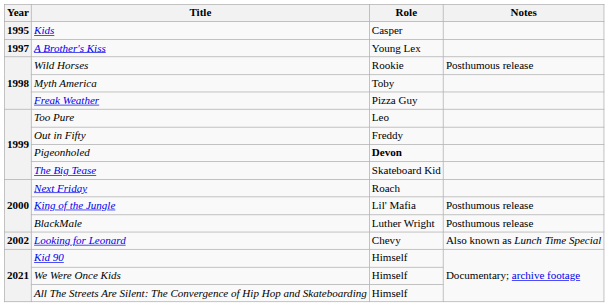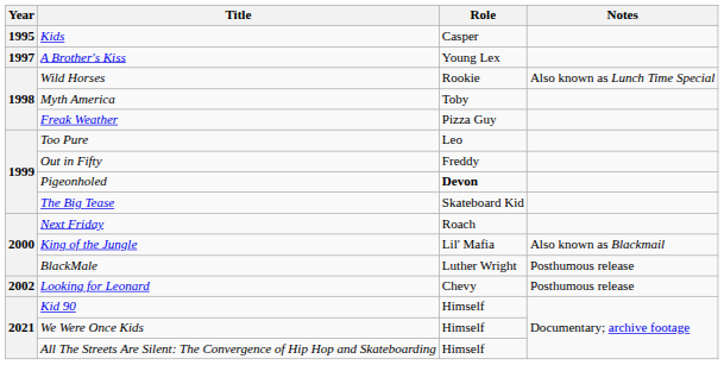Wild Horses | Notes: Posthumous release -> Also known as Lunch Time Special
King of the Jungle | Notes: Posthumous release -> Also known as Blackmail
Looking for Leonard | Notes: Also known as Lunch Time Special -> Posthumous release
